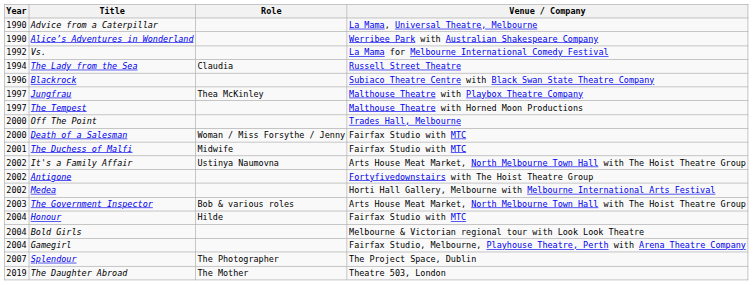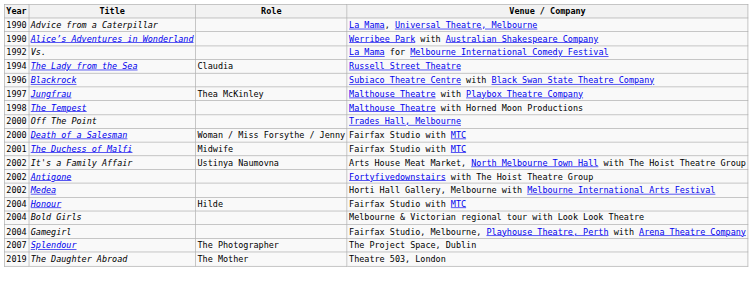The Tempest | Year: 1997 -> 1998
- row: 2003 | The Government Inspector | Bob & various roles | Arts House Meat Market, North Melbourne Town Hall with The Hoist Theatre Group
